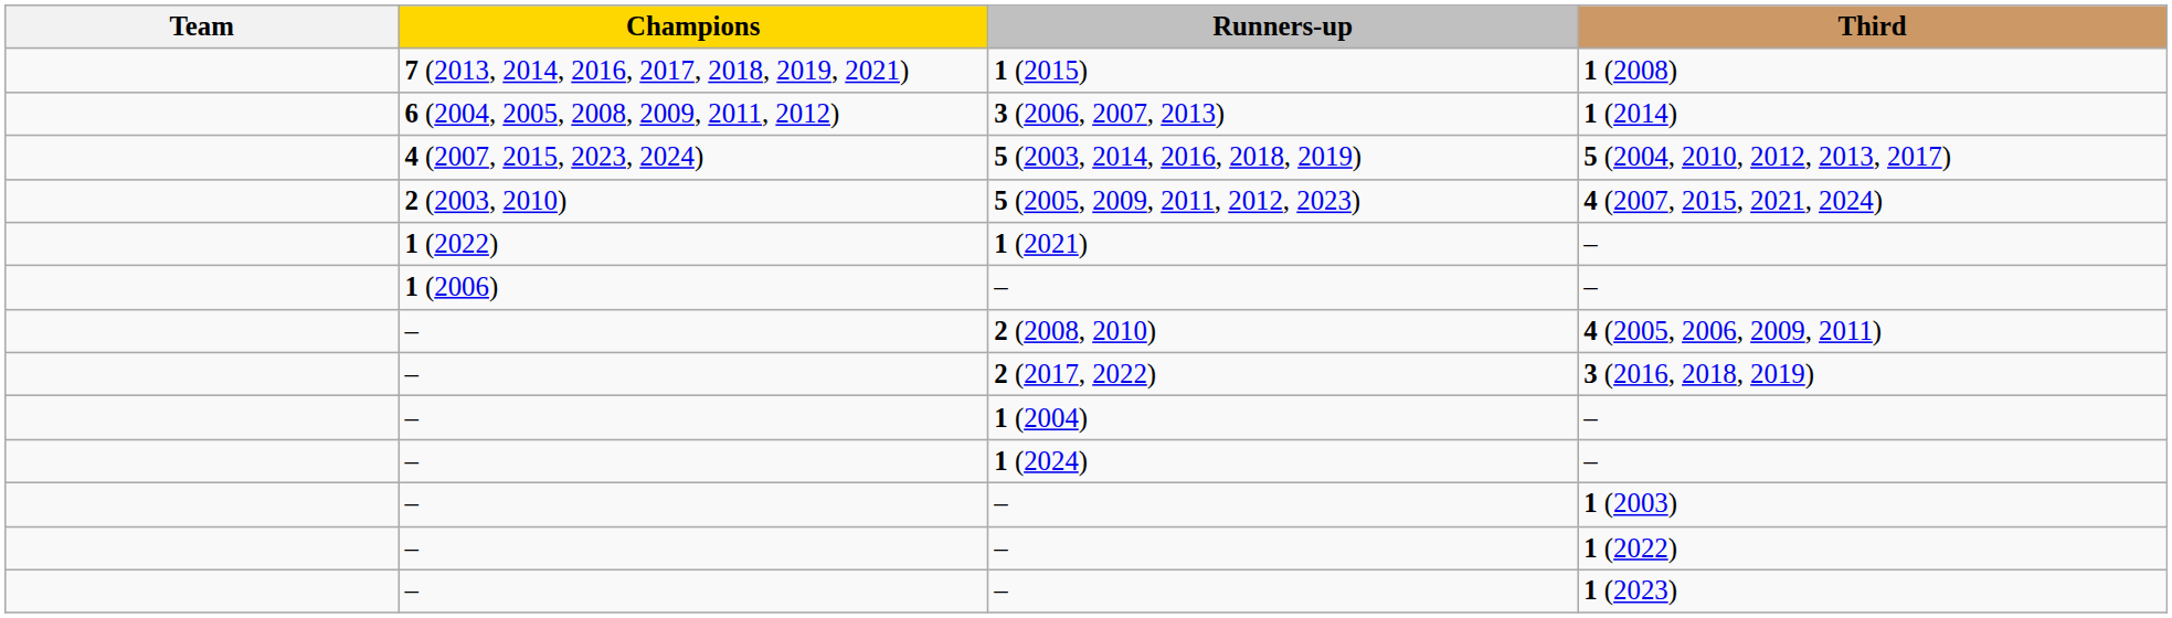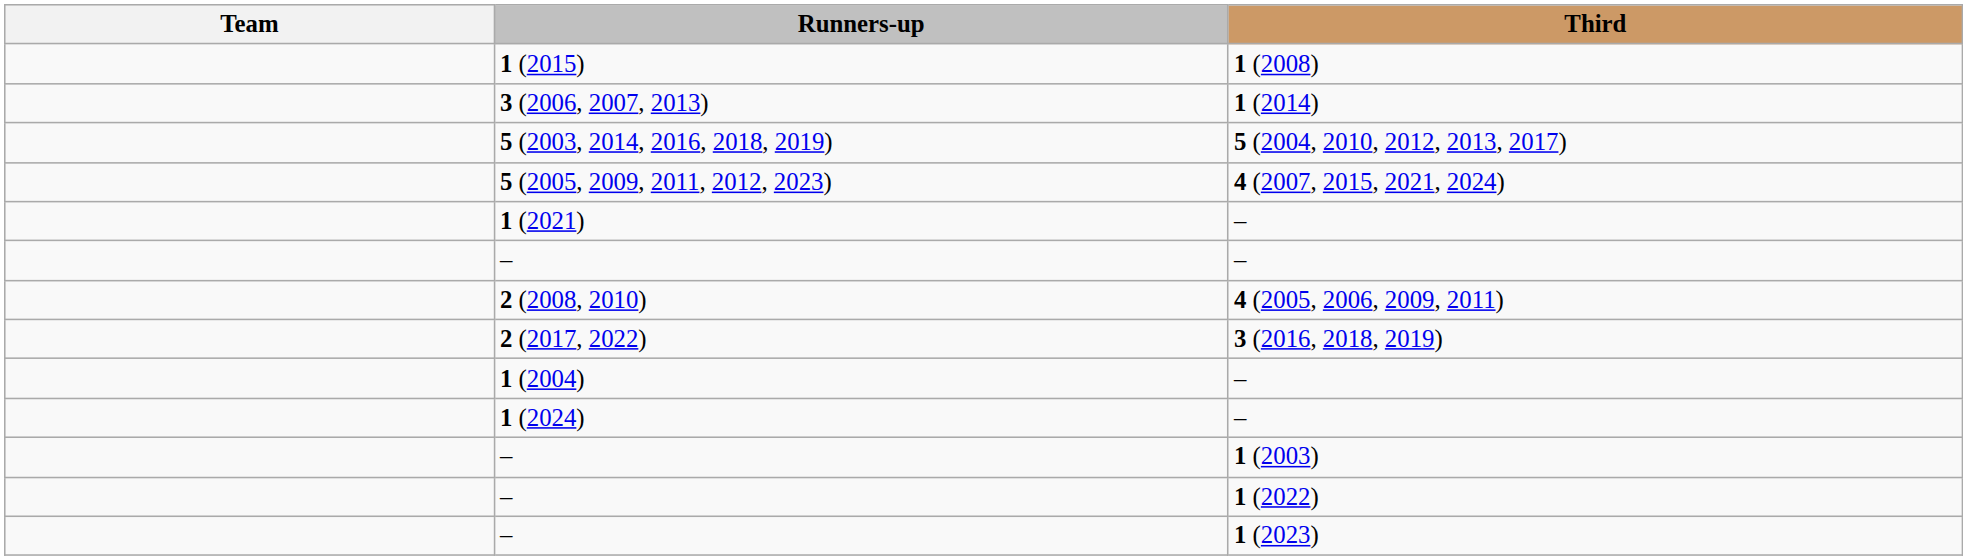- column: Champions | 7 (2013, 2014, 2016, 2017, 2018, 2019, 2021) | 6 (2004, 2005, 2008, 2009, 2011, 2012) | 4 (2007, 2015, 2023, 2024) | 2 (2003, 2010) | 1 (2022) | 1 (2006) | – | – | – | – | – | – | –
